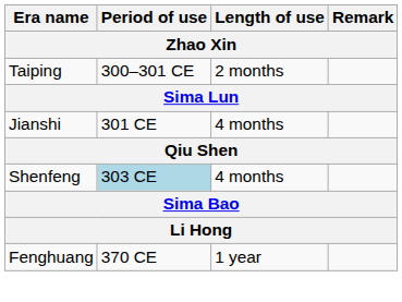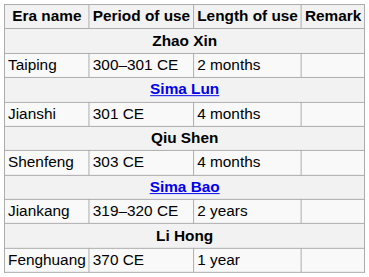Shenfeng | Period of use: lightblue background -> no background
+ row: Jiankang | 319–320 CE | 2 years
